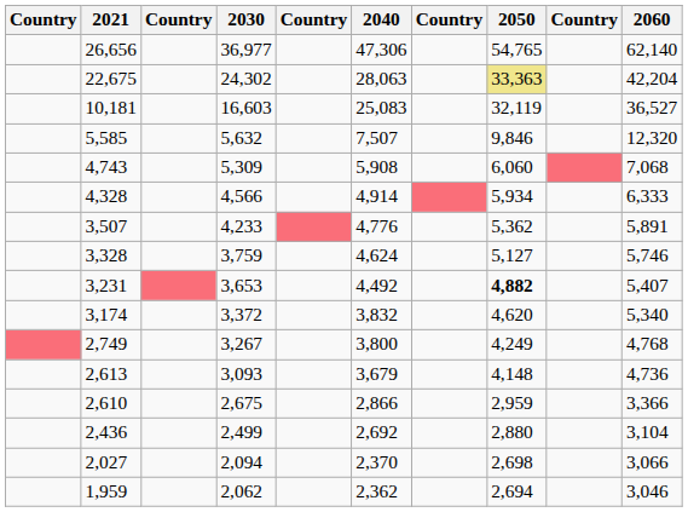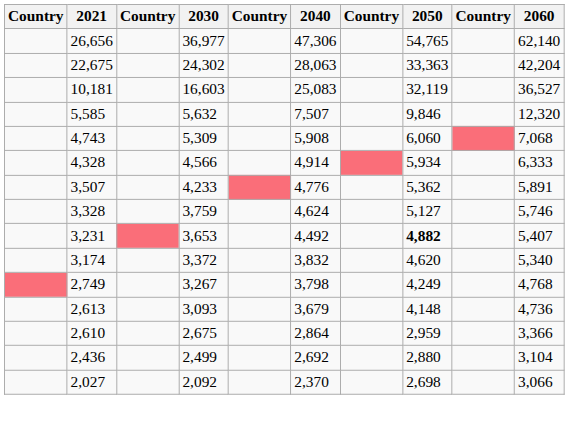22,675 | 2050: khaki background -> no background
2,749 | 2040: 3,800 -> 3,798
2,610 | 2040: 2,866 -> 2,864
2,027 | 2030: 2,094 -> 2,092
- row: 1,959 | 2,062 | 2,362 | 2,694 | 3,046
